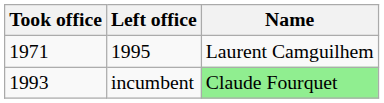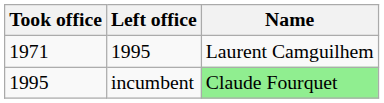incumbent | Took office: 1993 -> 1995
